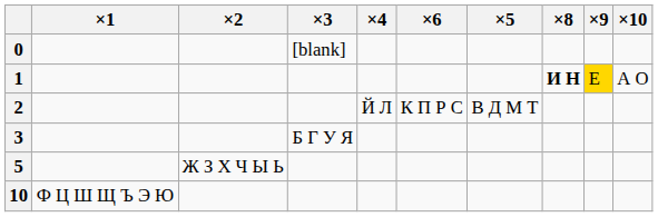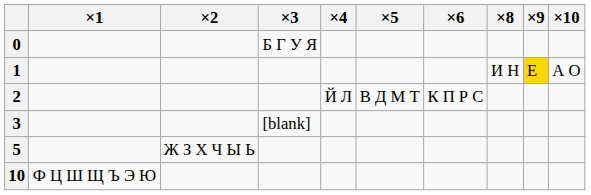columns swapped: ×5 <-> ×6
0 | ×3: [blank] -> Б Г У Я
1 | ×8: bold -> normal
3 | ×3: Б Г У Я -> [blank]
